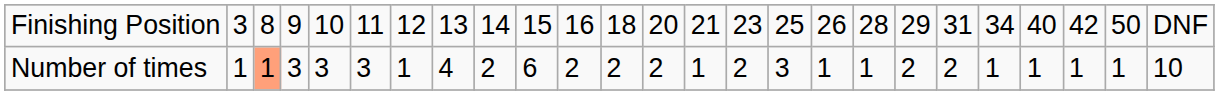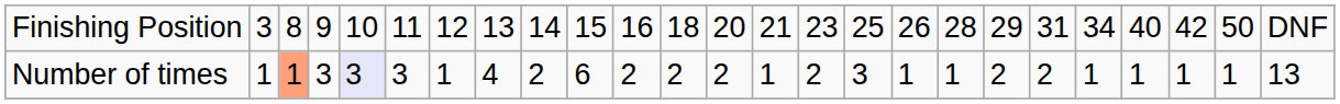Number of times | column 5: no background -> lavender background
Number of times | column 25: 10 -> 13
